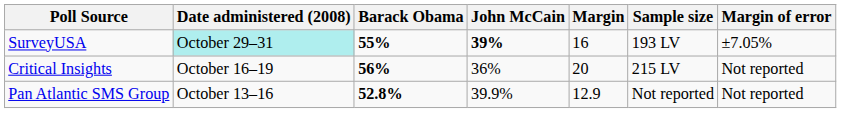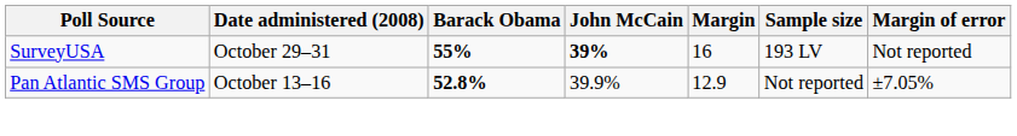SurveyUSA | Date administered (2008): paleturquoise background -> no background
SurveyUSA | Margin of error: ±7.05% -> Not reported
- row: Critical Insights | October 16–19 | 56% | 36% | 20 | 215 LV | Not reported
Pan Atlantic SMS Group | Margin of error: Not reported -> ±7.05%
